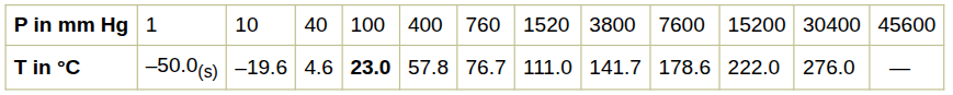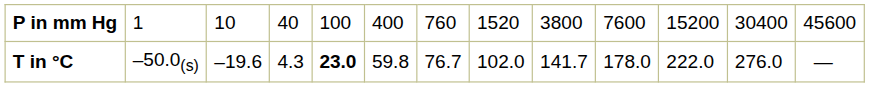T in °C | column 4: 4.6 -> 4.3
T in °C | column 6: 57.8 -> 59.8
T in °C | column 8: 111.0 -> 102.0
T in °C | column 10: 178.6 -> 178.0
